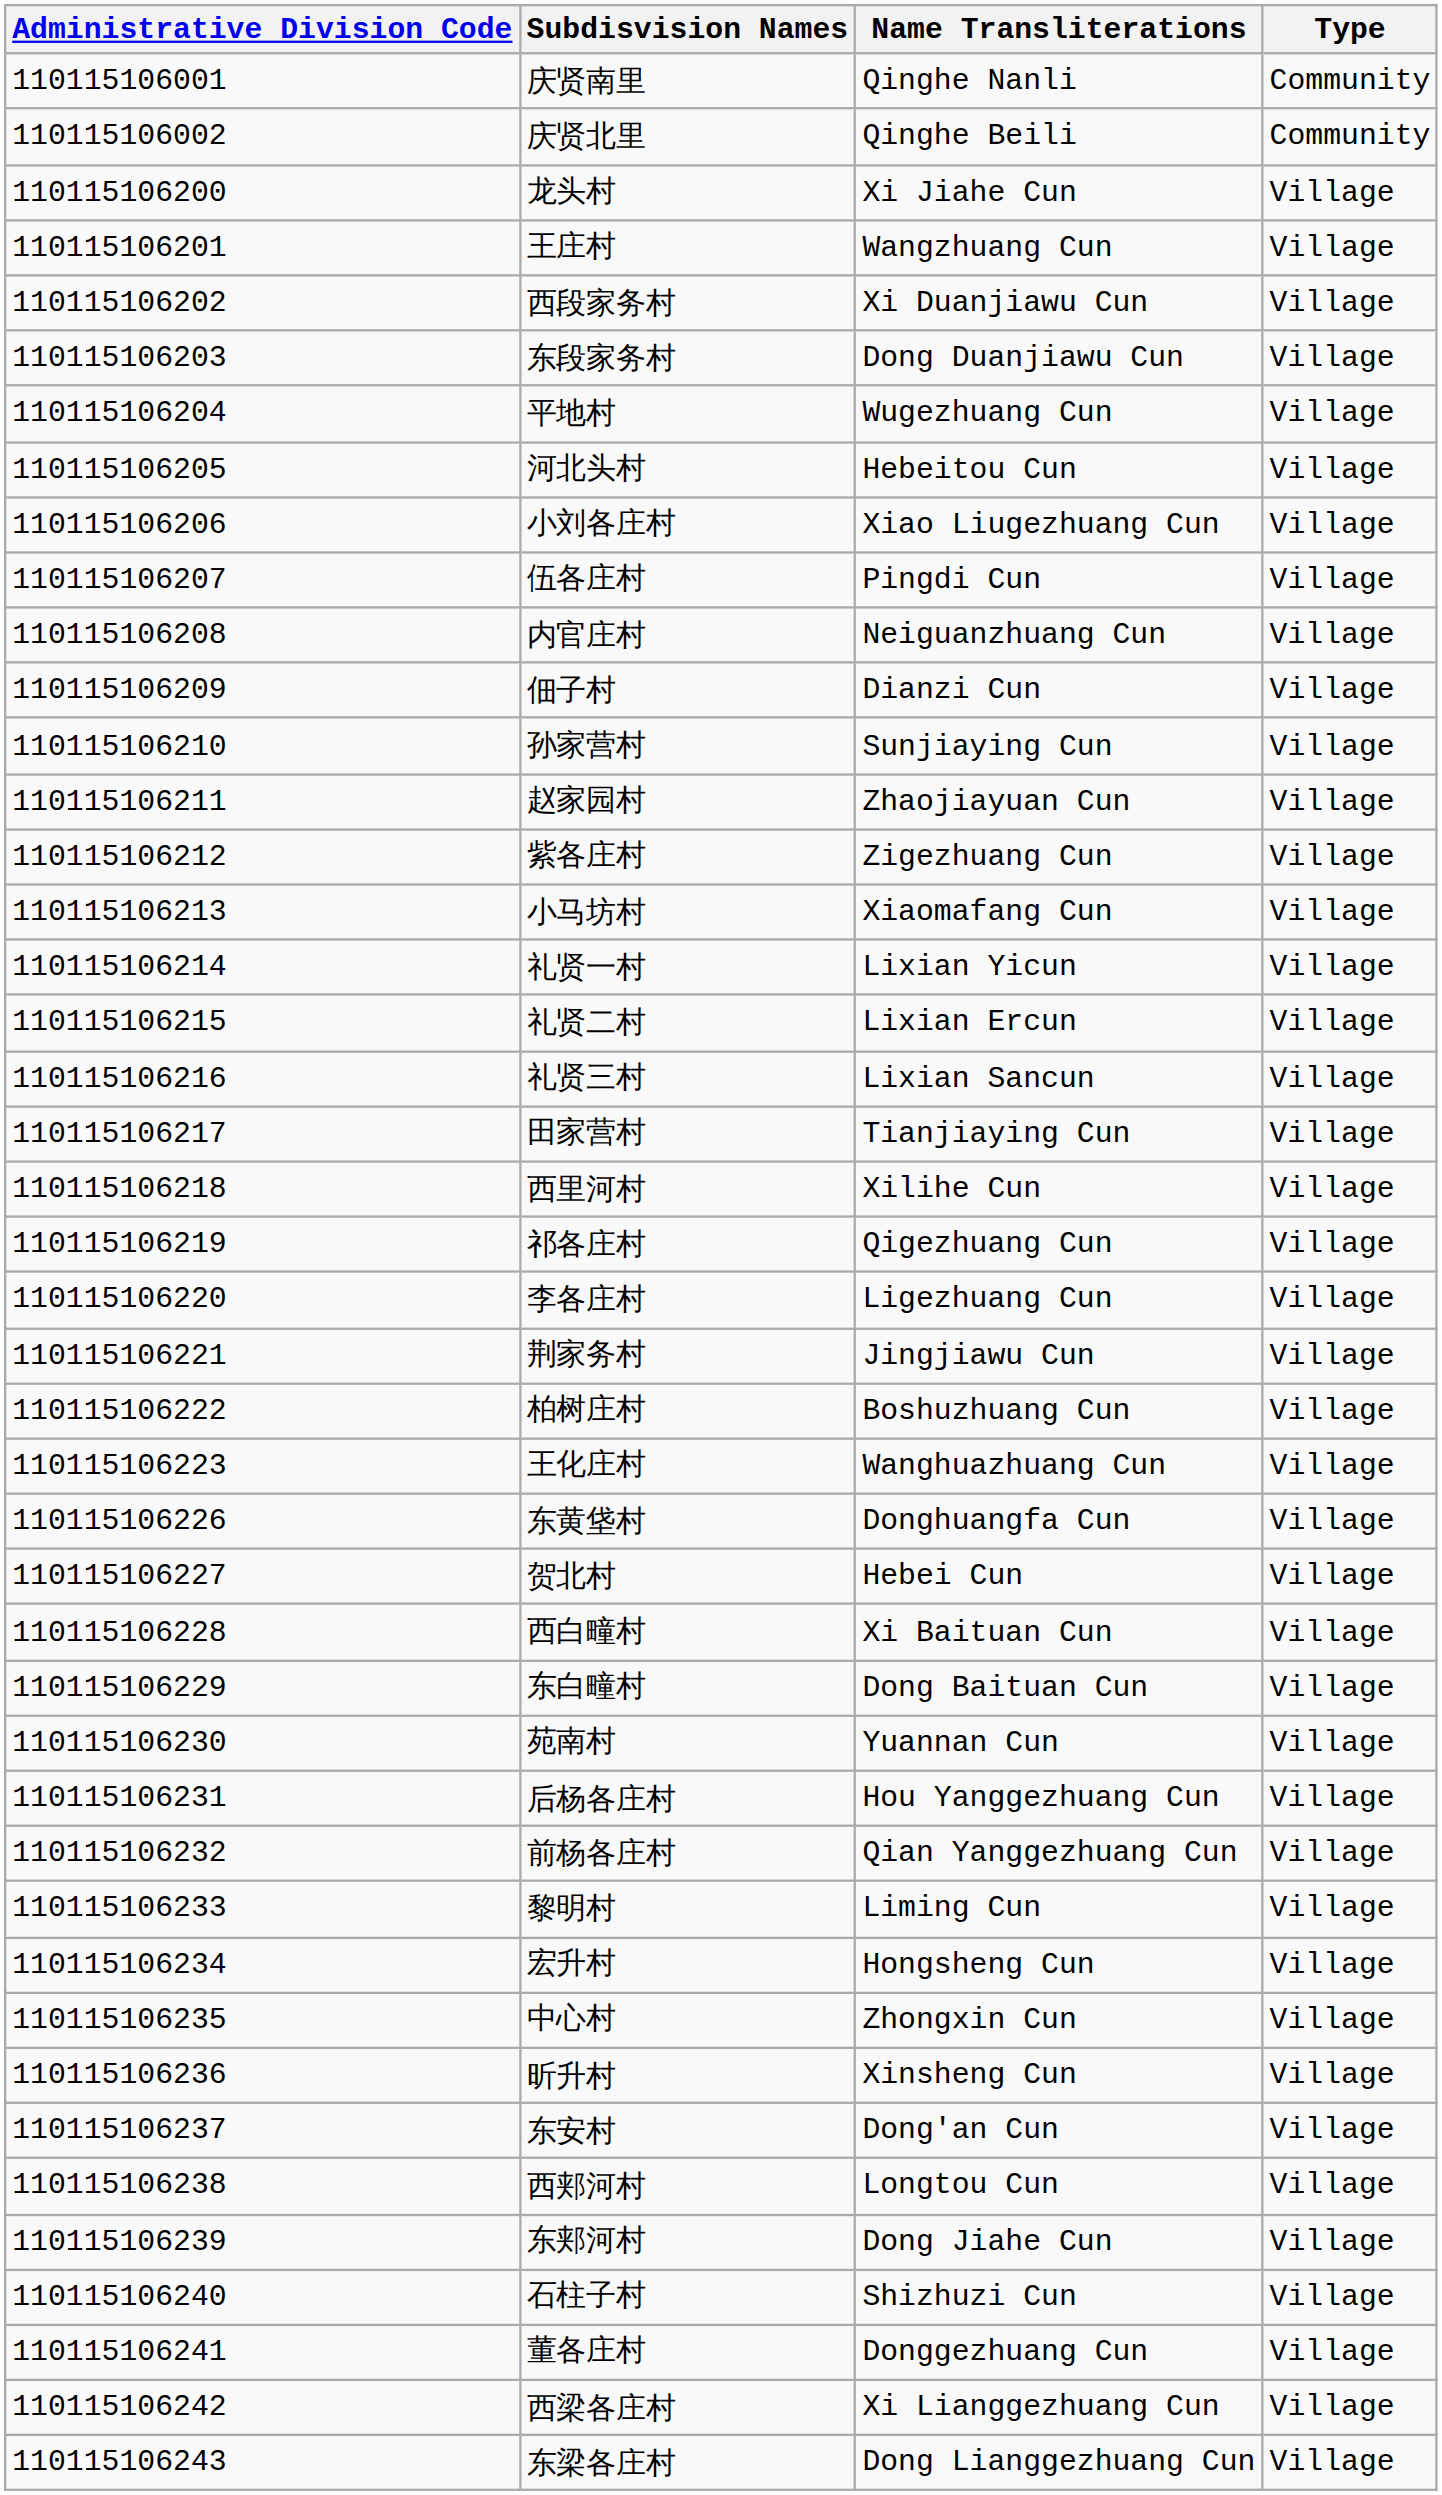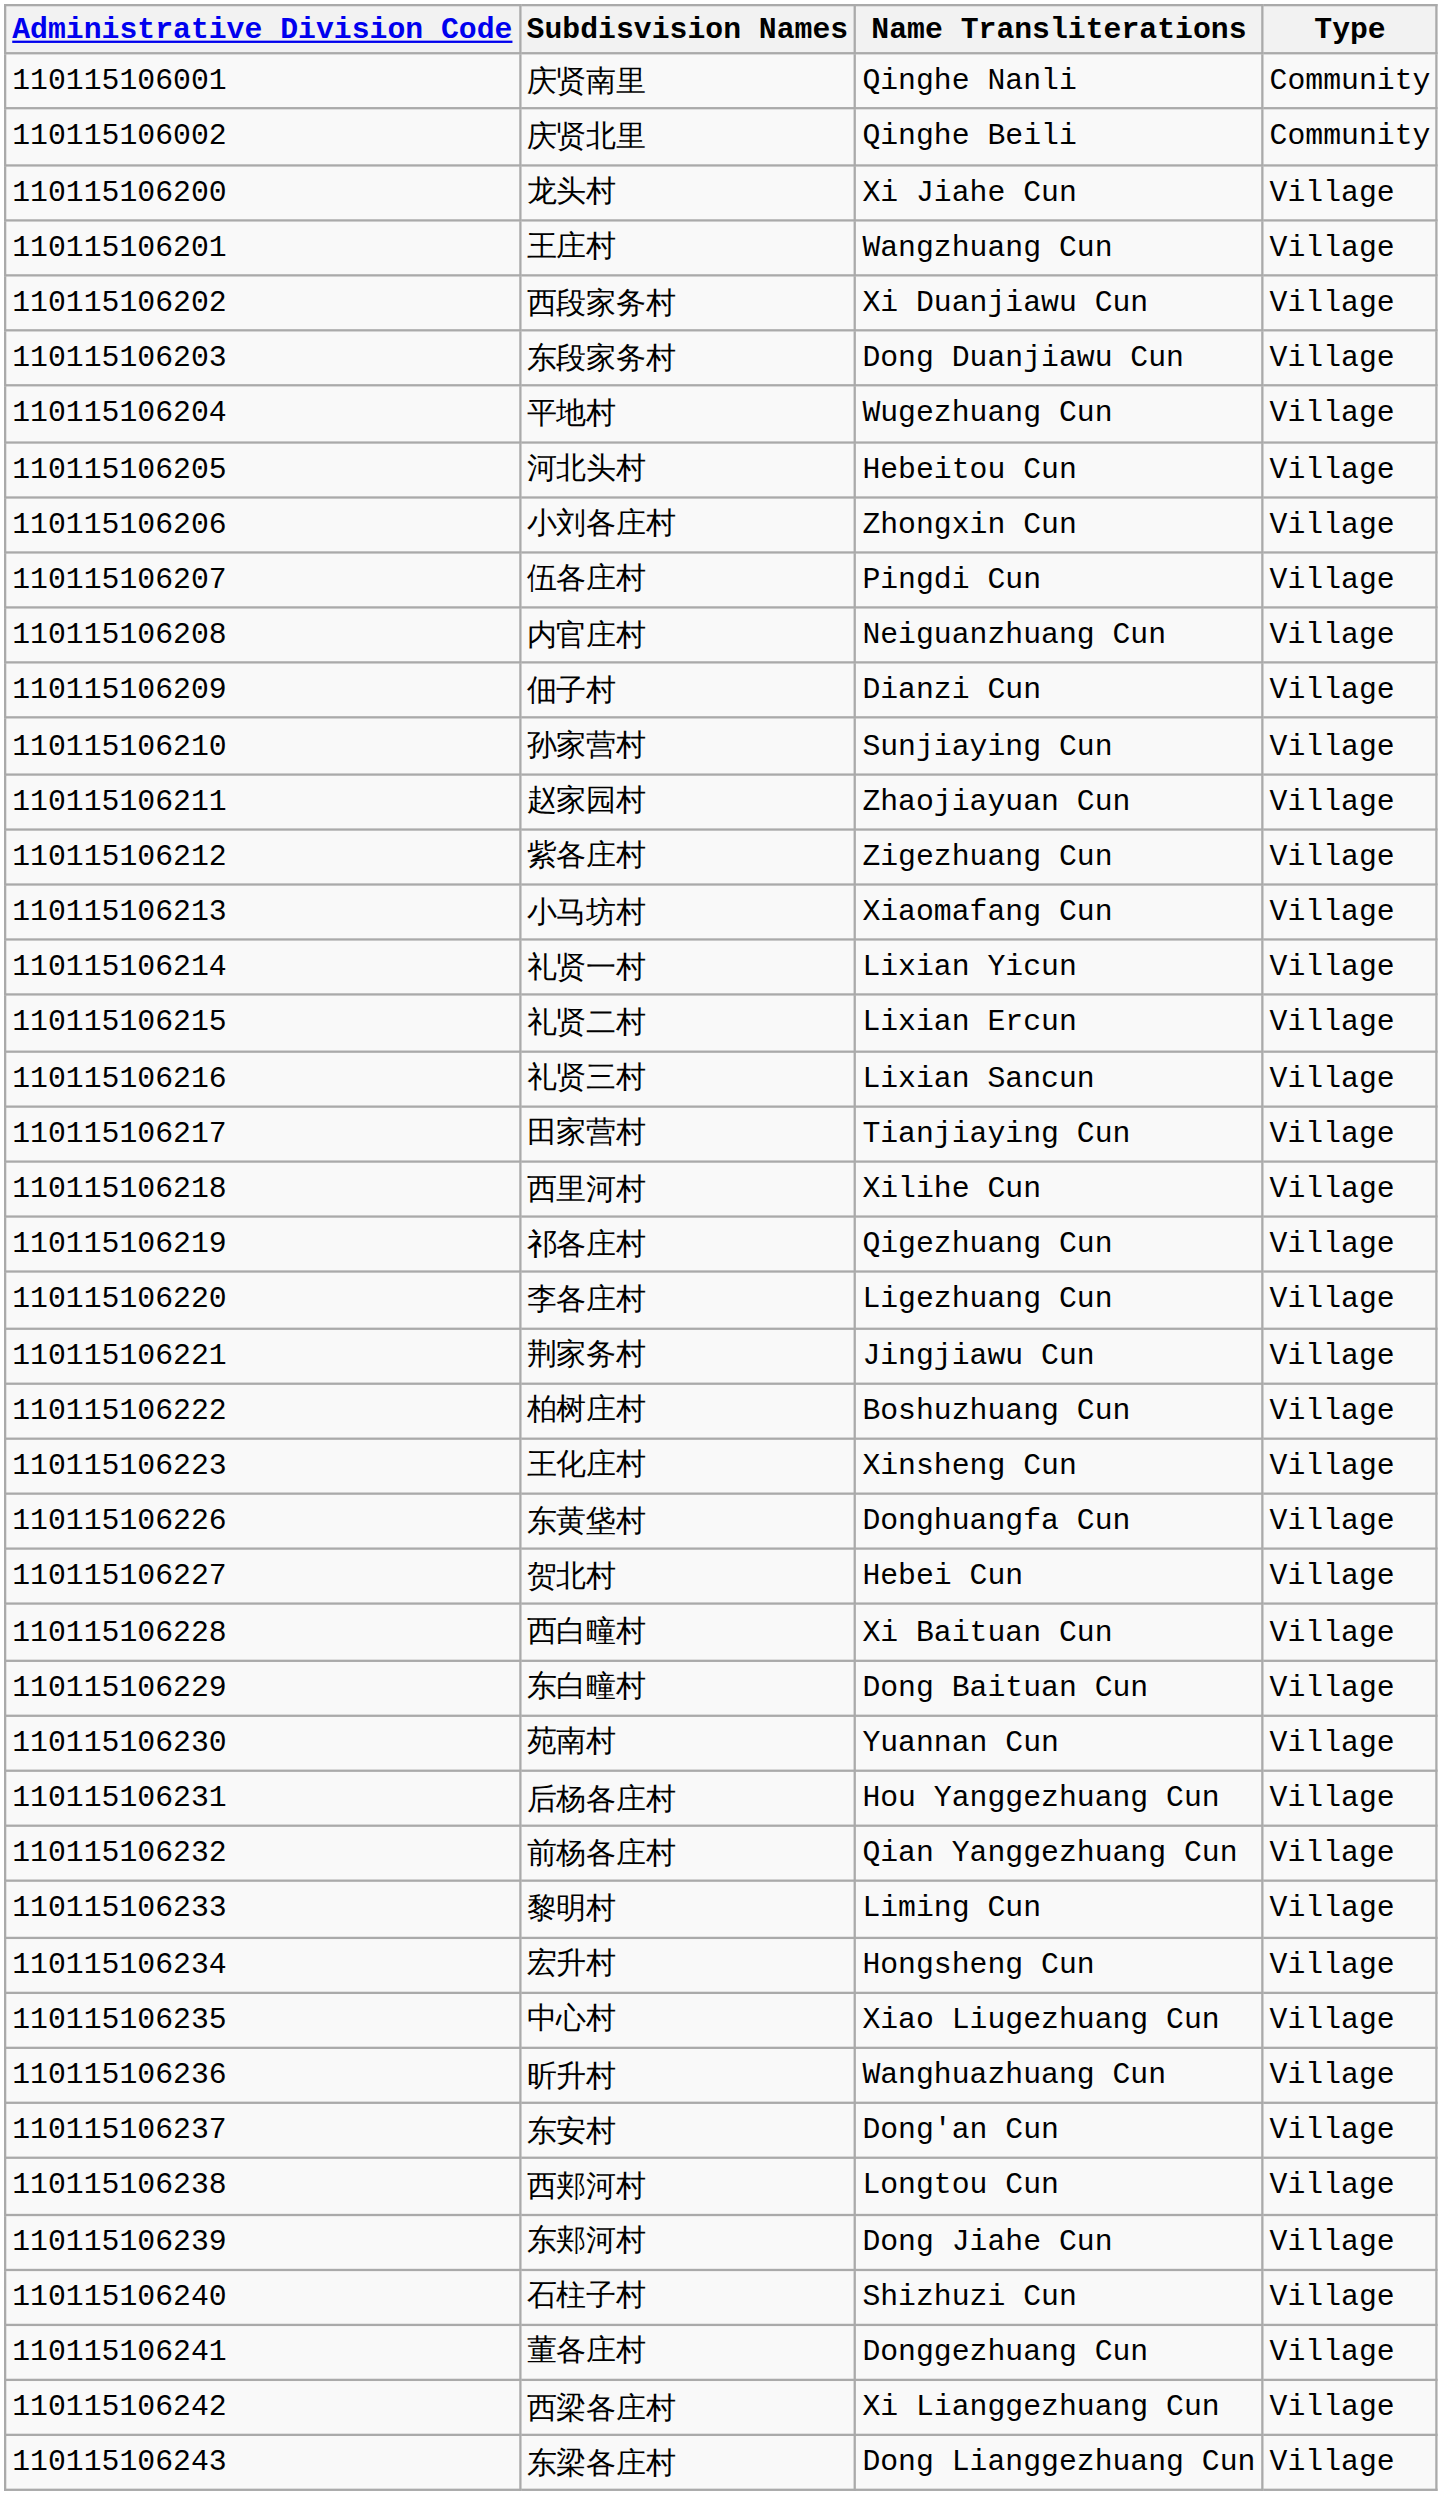小刘各庄村 | Name Transliterations: Xiao Liugezhuang Cun -> Zhongxin Cun
王化庄村 | Name Transliterations: Wanghuazhuang Cun -> Xinsheng Cun
中心村 | Name Transliterations: Zhongxin Cun -> Xiao Liugezhuang Cun
昕升村 | Name Transliterations: Xinsheng Cun -> Wanghuazhuang Cun
